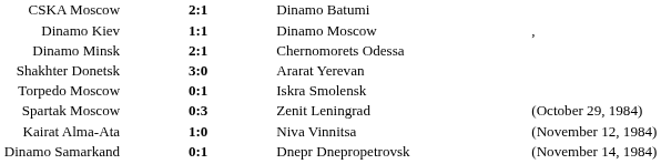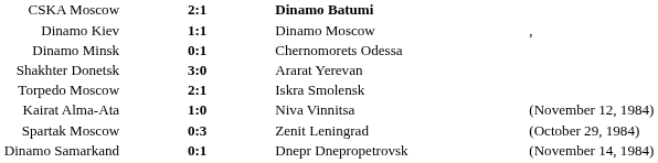CSKA Moscow | column 3: normal -> bold
Dinamo Minsk | column 2: 2:1 -> 0:1
Torpedo Moscow | column 2: 0:1 -> 2:1
rows swapped: Spartak Moscow <-> Kairat Alma-Ata
